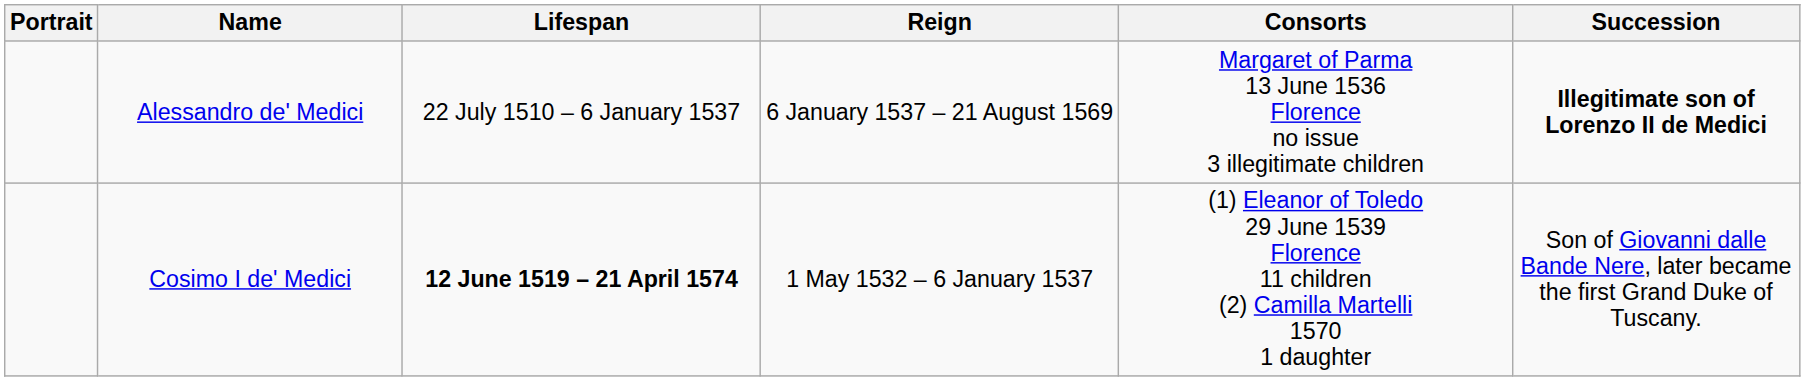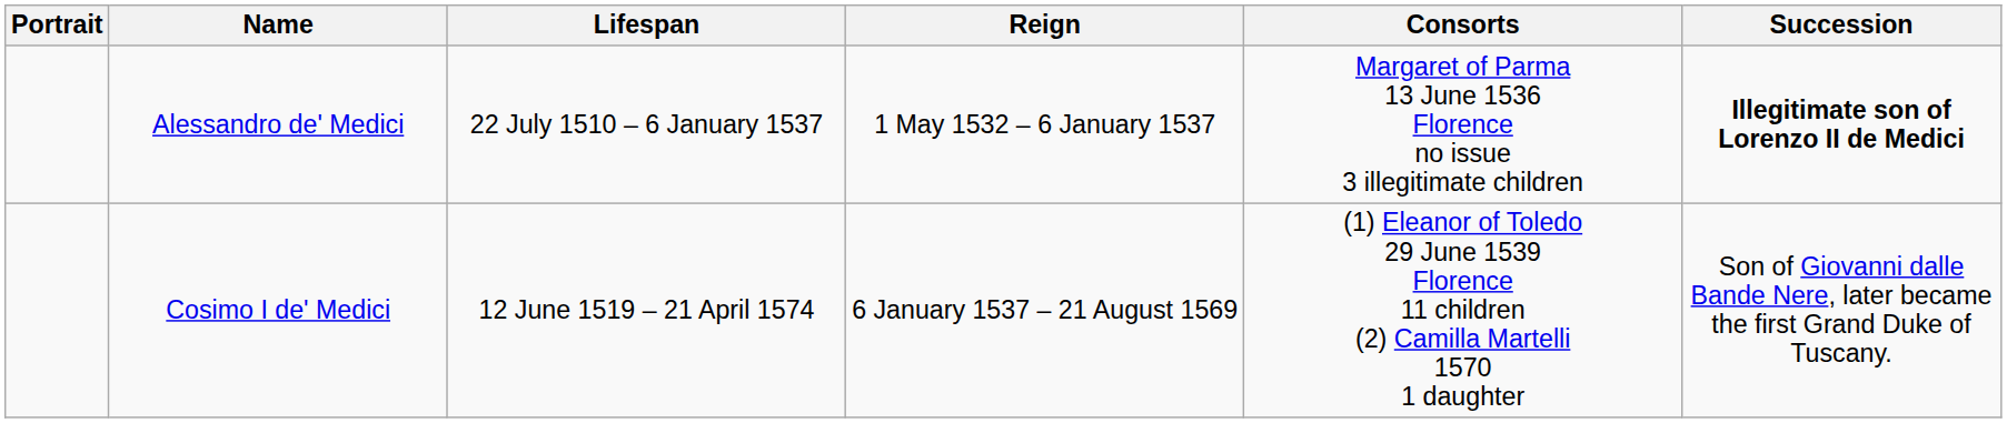Alessandro de' Medici | Reign: 6 January 1537 – 21 August 1569 -> 1 May 1532 – 6 January 1537
Cosimo I de' Medici | Lifespan: bold -> normal
Cosimo I de' Medici | Reign: 1 May 1532 – 6 January 1537 -> 6 January 1537 – 21 August 1569
